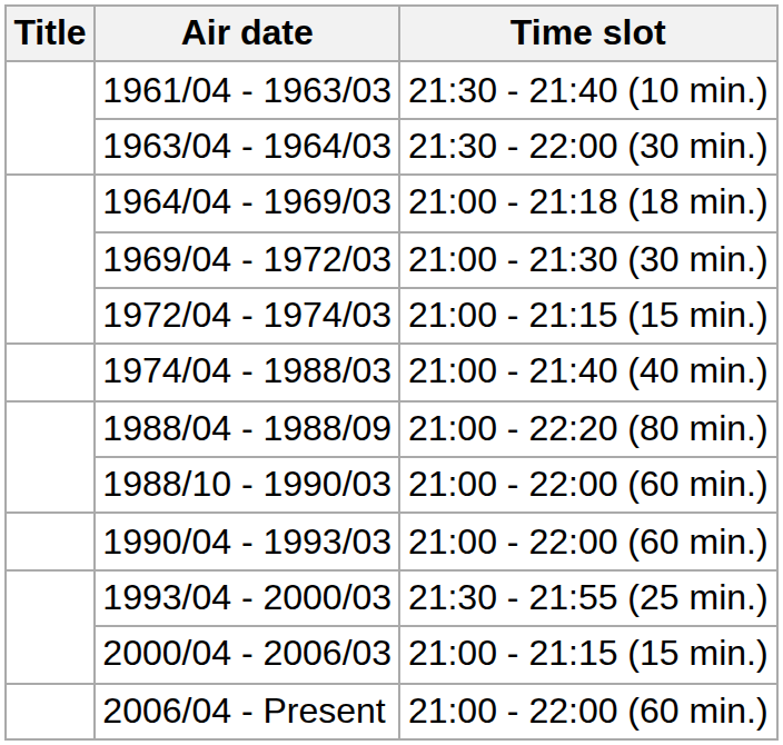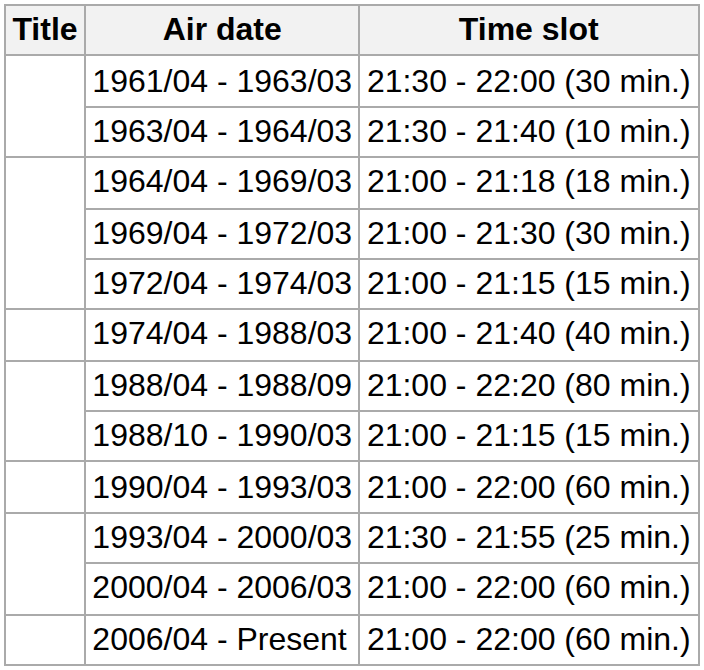1961/04 - 1963/03 | Time slot: 21:30 - 21:40 (10 min.) -> 21:30 - 22:00 (30 min.)
1963/04 - 1964/03 | Time slot: 21:30 - 22:00 (30 min.) -> 21:30 - 21:40 (10 min.)
1988/10 - 1990/03 | Time slot: 21:00 - 22:00 (60 min.) -> 21:00 - 21:15 (15 min.)
2000/04 - 2006/03 | Time slot: 21:00 - 21:15 (15 min.) -> 21:00 - 22:00 (60 min.)
